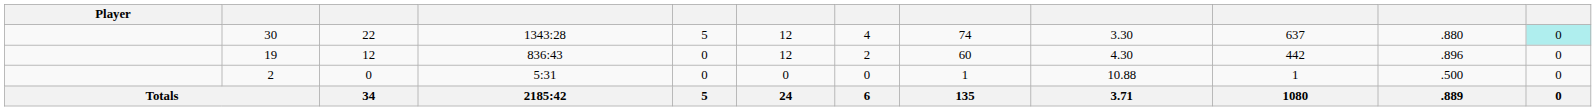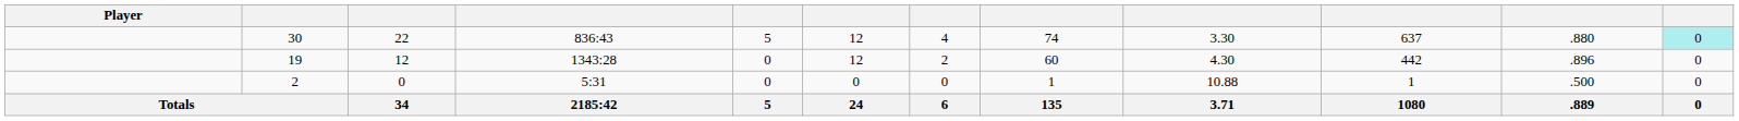30 | column 4: 1343:28 -> 836:43
19 | column 4: 836:43 -> 1343:28
